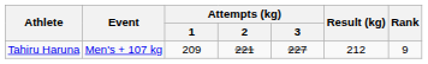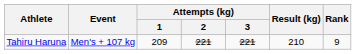Tahiru Haruna | Attempts (kg) / 3: 227 -> 221
Tahiru Haruna | Result (kg): 212 -> 210
